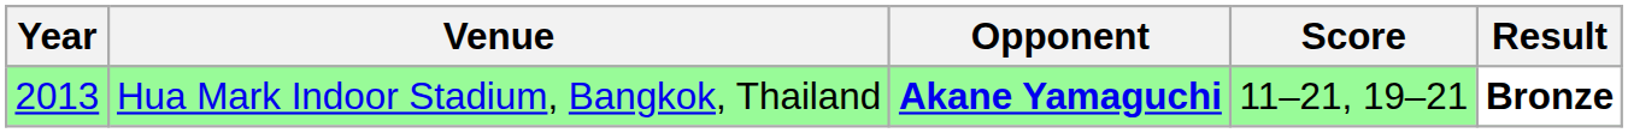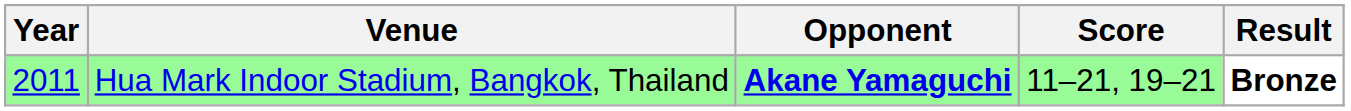Hua Mark Indoor Stadium, Bangkok, Thailand | Year: 2013 -> 2011
